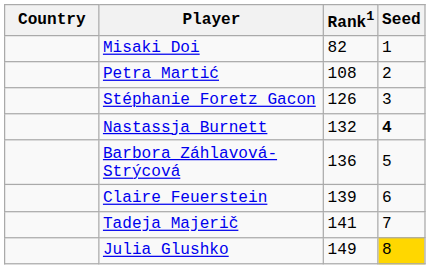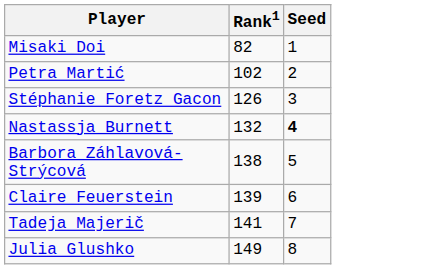- column: Country
Petra Martić | Rank1: 108 -> 102
Barbora Záhlavová-Strýcová | Rank1: 136 -> 138
Julia Glushko | Seed: gold background -> no background
